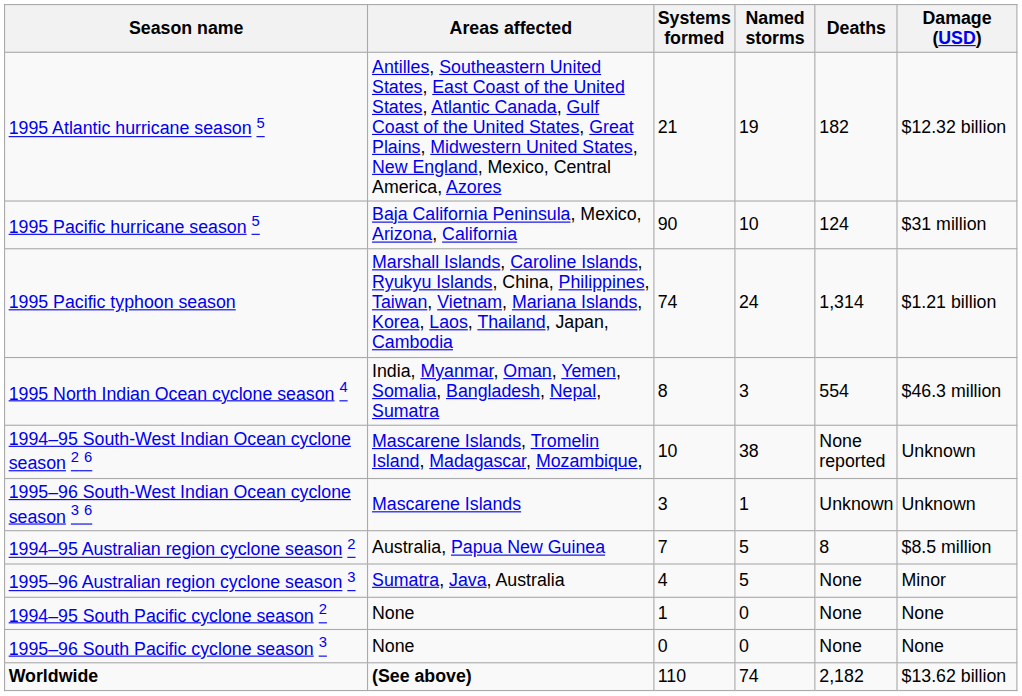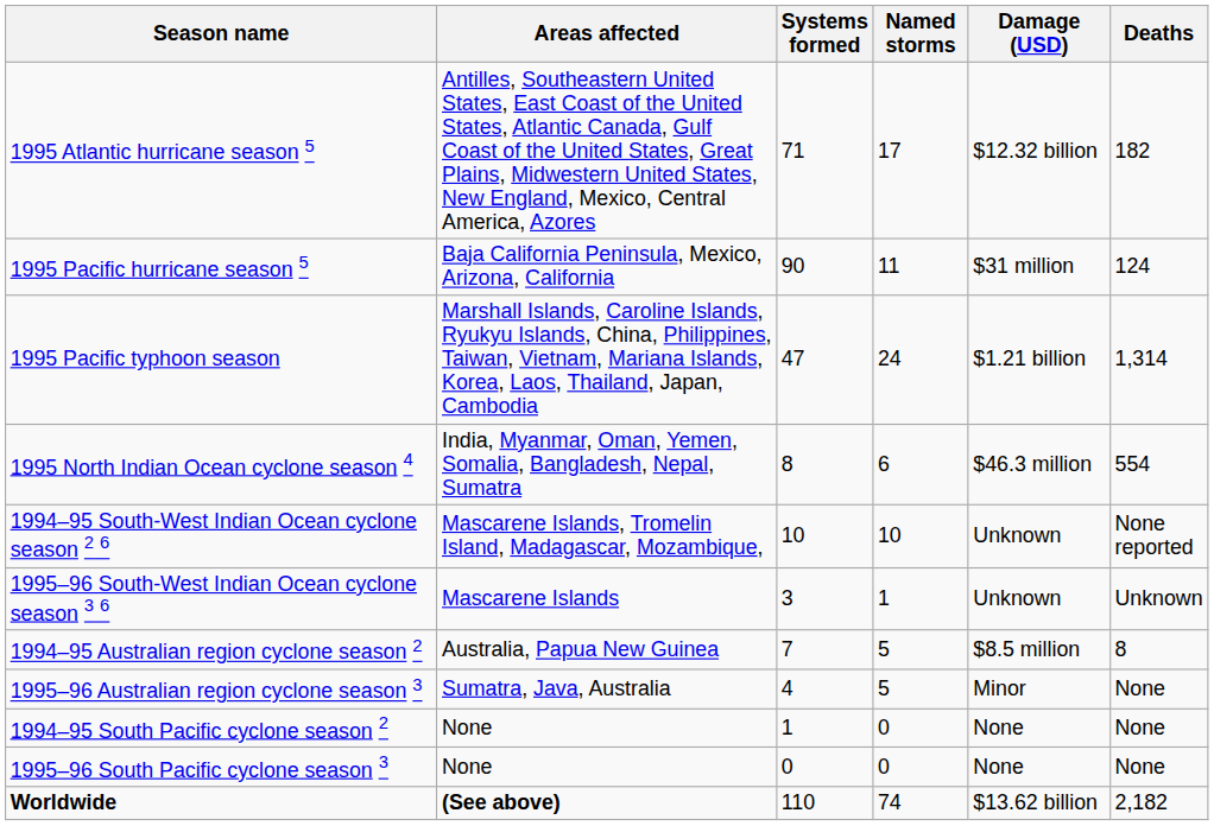columns swapped: Damage (USD) <-> Deaths
1995 Atlantic hurricane season 5 | Systems formed: 21 -> 71
1995 Atlantic hurricane season 5 | Named storms: 19 -> 17
1995 Pacific hurricane season 5 | Named storms: 10 -> 11
1995 Pacific typhoon season | Systems formed: 74 -> 47
1995 North Indian Ocean cyclone season 4 | Named storms: 3 -> 6
1994–95 South-West Indian Ocean cyclone season 2 6 | Named storms: 38 -> 10
